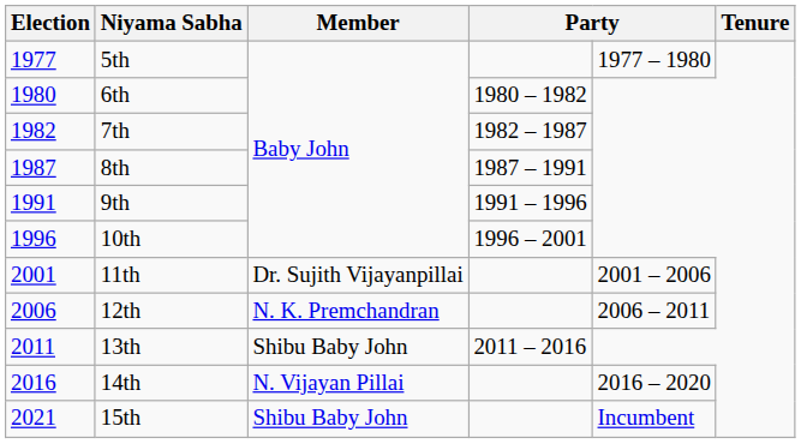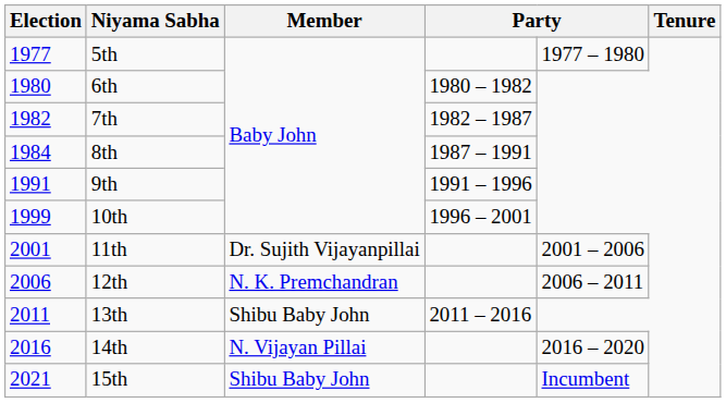8th | Election: 1987 -> 1984
10th | Election: 1996 -> 1999
